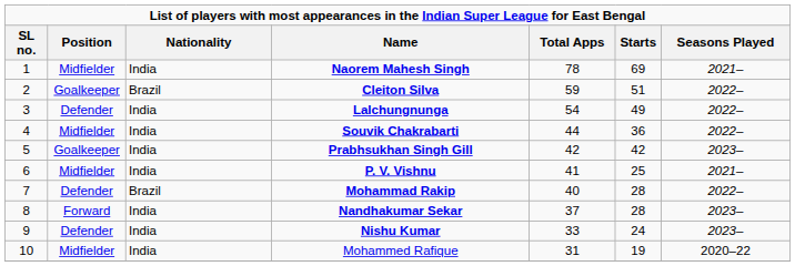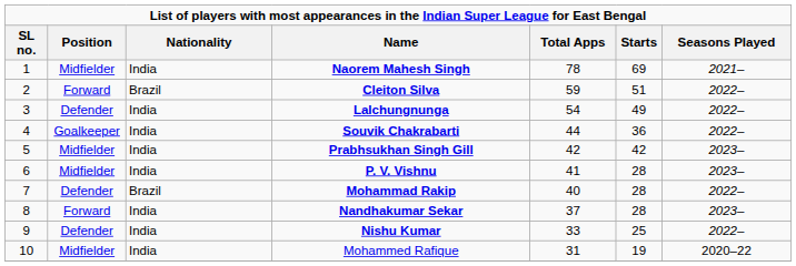Cleiton Silva | Position: Goalkeeper -> Forward
Souvik Chakrabarti | Position: Midfielder -> Goalkeeper
Prabhsukhan Singh Gill | Position: Goalkeeper -> Midfielder
P. V. Vishnu | Starts: 25 -> 28
P. V. Vishnu | Seasons Played: 2021– -> 2023–
Nishu Kumar | Starts: 24 -> 25
Nishu Kumar | Seasons Played: 2023– -> 2022–
